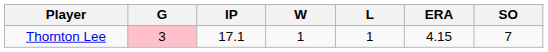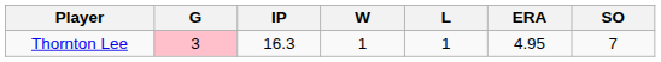Thornton Lee | IP: 17.1 -> 16.3
Thornton Lee | ERA: 4.15 -> 4.95
